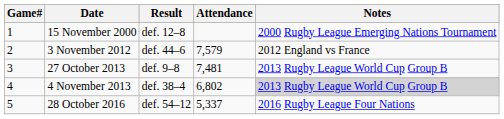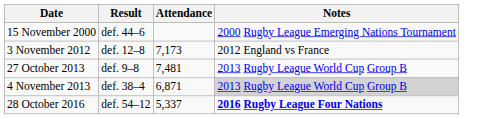- column: Game# | 1 | 2 | 3 | 4 | 5
15 November 2000 | Result: def. 12–8 -> def. 44–6
3 November 2012 | Result: def. 44–6 -> def. 12–8
3 November 2012 | Attendance: 7,579 -> 7,173
4 November 2013 | Attendance: 6,802 -> 6,871
28 October 2016 | Notes: normal -> bold
